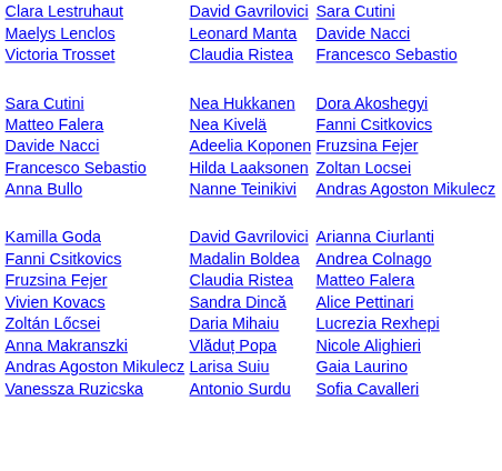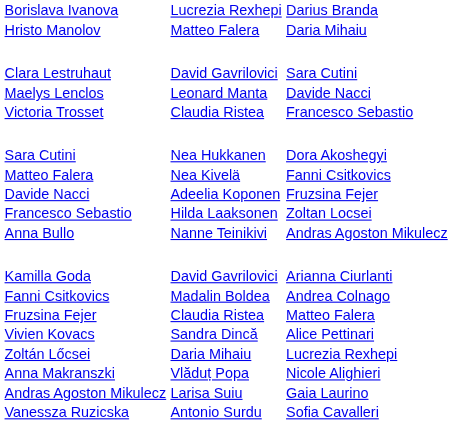+ row: Borislava Ivanova Hristo Manolov | Lucrezia Rexhepi Matteo Falera | Darius Branda Daria Mihaiu
